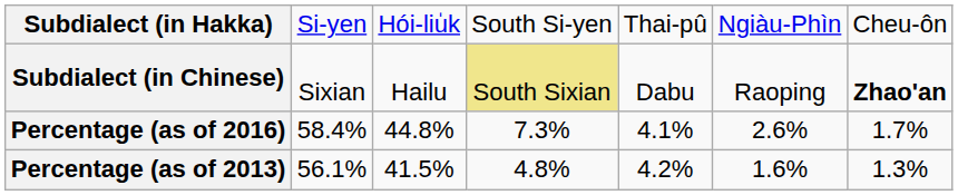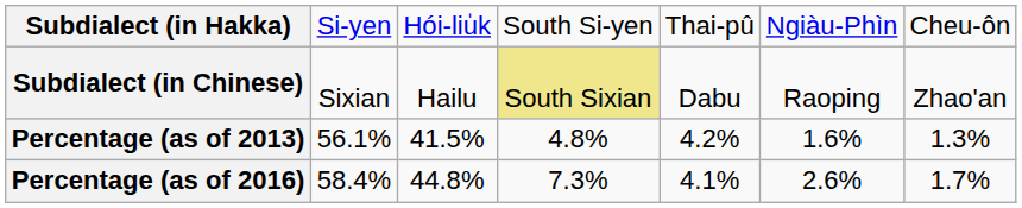Subdialect (in Chinese) | column 7: bold -> normal
rows swapped: Percentage (as of 2013) <-> Percentage (as of 2016)
